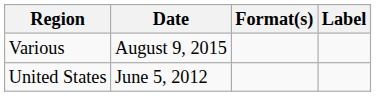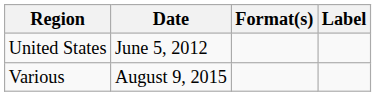rows swapped: United States <-> Various
